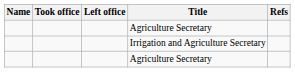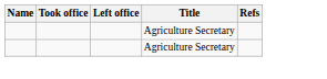- row: Irrigation and Agriculture Secretary
